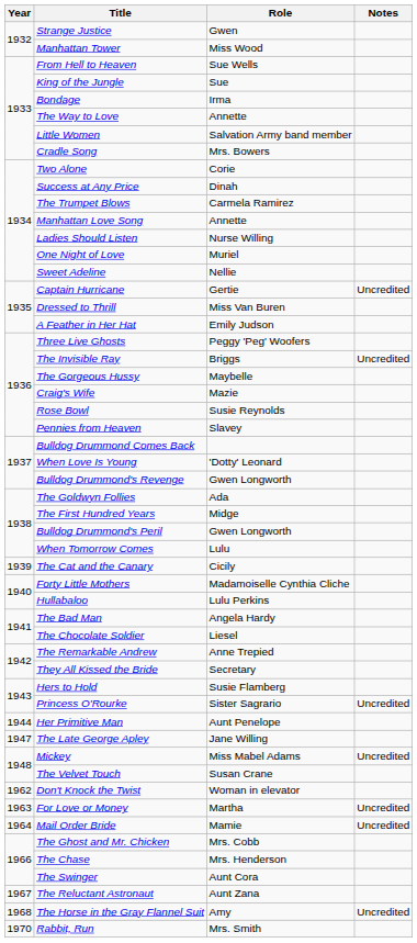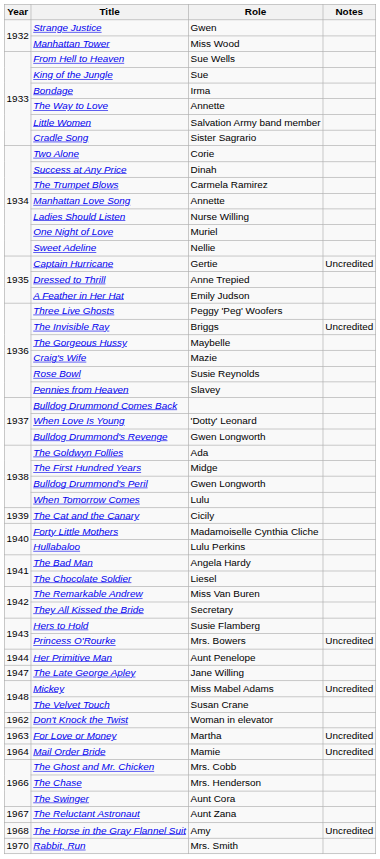Cradle Song | Role: Mrs. Bowers -> Sister Sagrario
Dressed to Thrill | Role: Miss Van Buren -> Anne Trepied
The Remarkable Andrew | Role: Anne Trepied -> Miss Van Buren
Princess O'Rourke | Role: Sister Sagrario -> Mrs. Bowers
